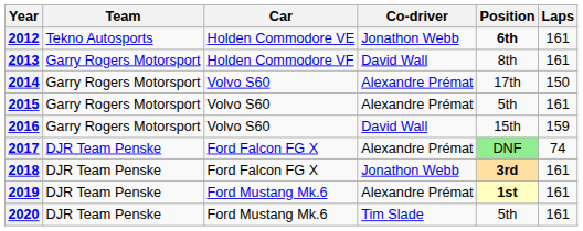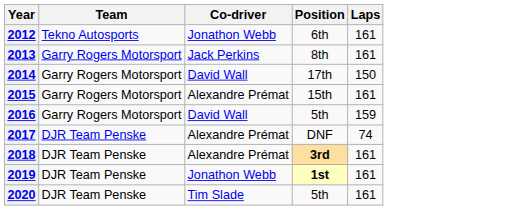- column: Car | Holden Commodore VE | Holden Commodore VF | Volvo S60 | Volvo S60 | Volvo S60 | Ford Falcon FG X | Ford Falcon FG X | Ford Mustang Mk.6 | Ford Mustang Mk.6
2012 | Position: bold -> normal
2013 | Co-driver: David Wall -> Jack Perkins
2014 | Co-driver: Alexandre Prémat -> David Wall
2015 | Position: 5th -> 15th
2016 | Position: 15th -> 5th
2017 | Position: lightgreen background -> no background
2018 | Co-driver: Jonathon Webb -> Alexandre Prémat
2019 | Co-driver: Alexandre Prémat -> Jonathon Webb
